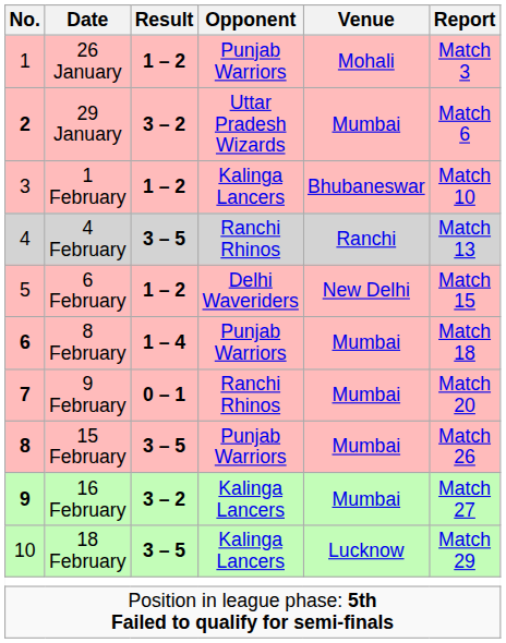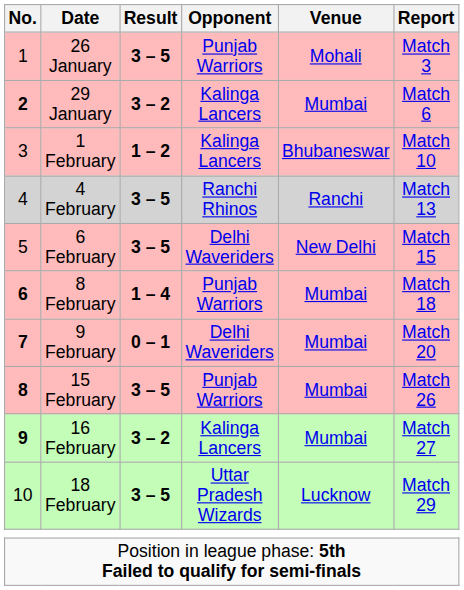26 January | Result: 1 – 2 -> 3 – 5
29 January | Opponent: Uttar Pradesh Wizards -> Kalinga Lancers
6 February | Result: 1 – 2 -> 3 – 5
9 February | Opponent: Ranchi Rhinos -> Delhi Waveriders
18 February | Opponent: Kalinga Lancers -> Uttar Pradesh Wizards
